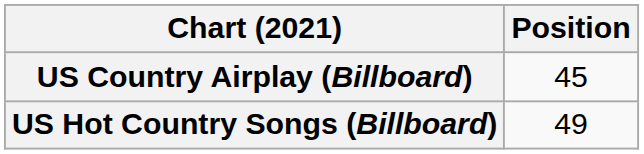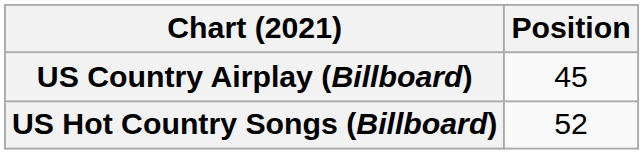US Hot Country Songs (Billboard) | Position: 49 -> 52
